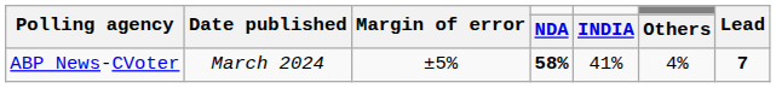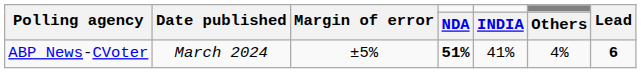ABP News-CVoter | NDA: 58% -> 51%
ABP News-CVoter | Lead: 7 -> 6
